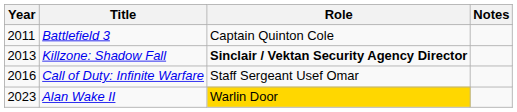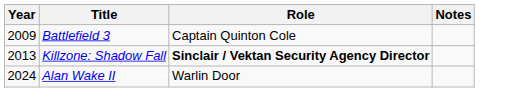Battlefield 3 | Year: 2011 -> 2009
- row: 2016 | Call of Duty: Infinite Warfare | Staff Sergeant Usef Omar
Alan Wake II | Year: 2023 -> 2024
Alan Wake II | Role: gold background -> no background
